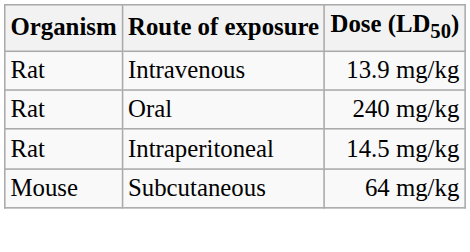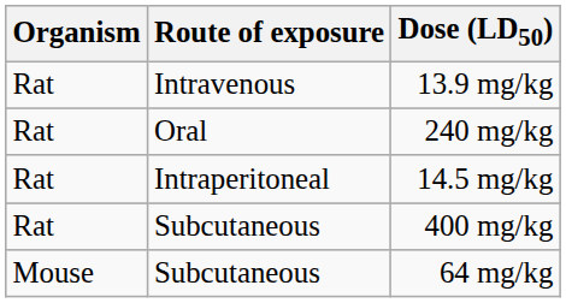+ row: Rat | Subcutaneous | 400 mg/kg
